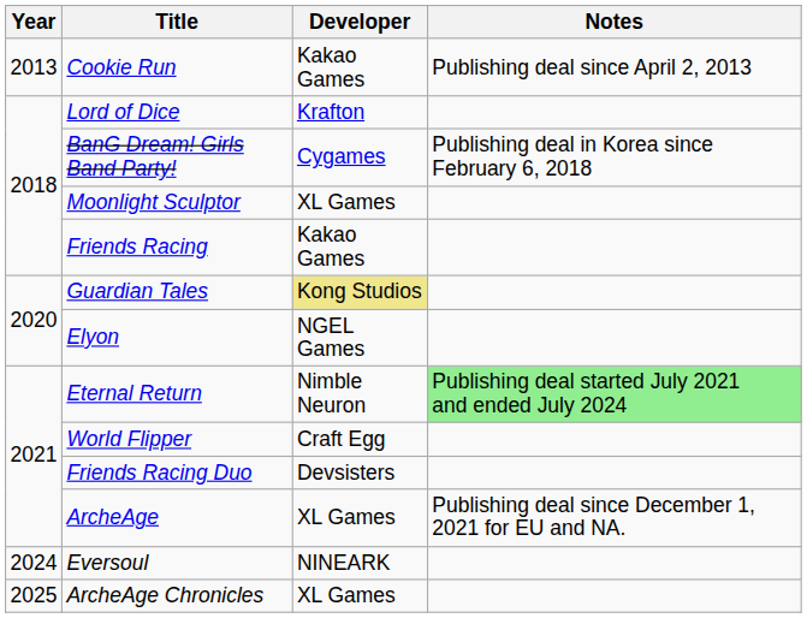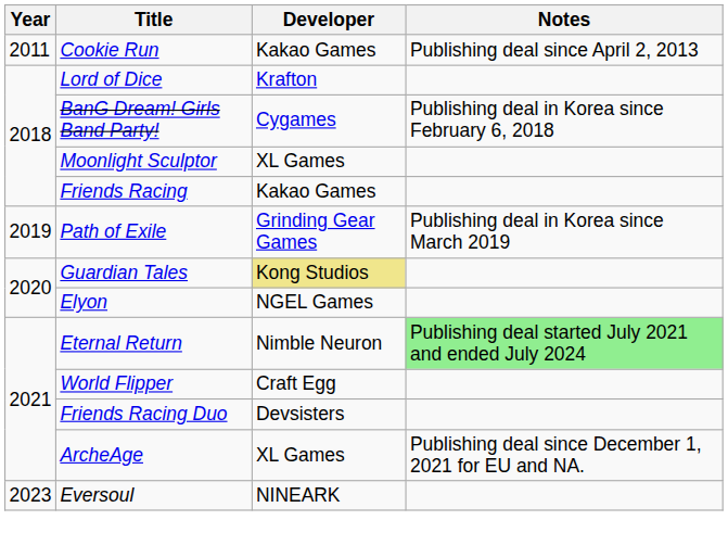Cookie Run | Year: 2013 -> 2011
+ row: 2019 | Path of Exile | Grinding Gear Games | Publishing deal in Korea since March 2019
Eversoul | Year: 2024 -> 2023
- row: 2025 | ArcheAge Chronicles | XL Games
